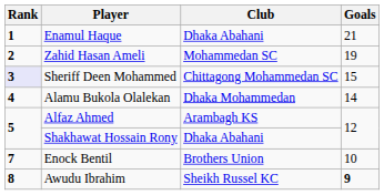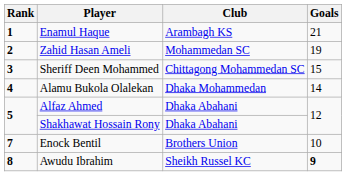Enamul Haque | Club: Dhaka Abahani -> Arambagh KS
Sheriff Deen Mohammed | Rank: lavender background -> no background
Alfaz Ahmed | Club: Arambagh KS -> Dhaka Abahani
